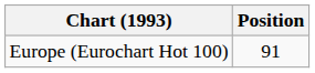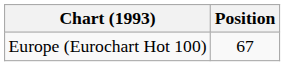Europe (Eurochart Hot 100) | Position: 91 -> 67
